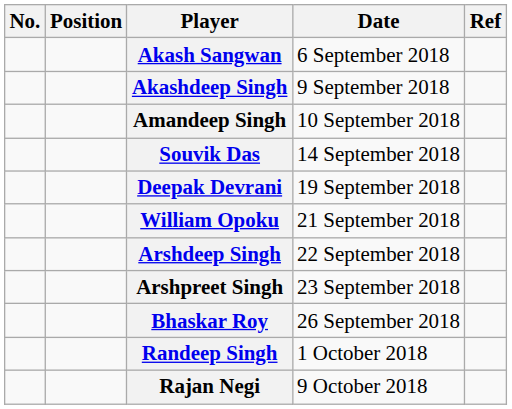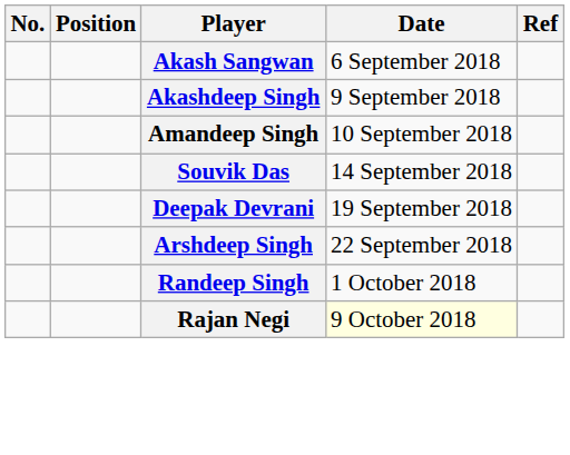- row: William Opoku | 21 September 2018
- row: Arshpreet Singh | 23 September 2018
- row: Bhaskar Roy | 26 September 2018
Rajan Negi | Date: no background -> lightyellow background
